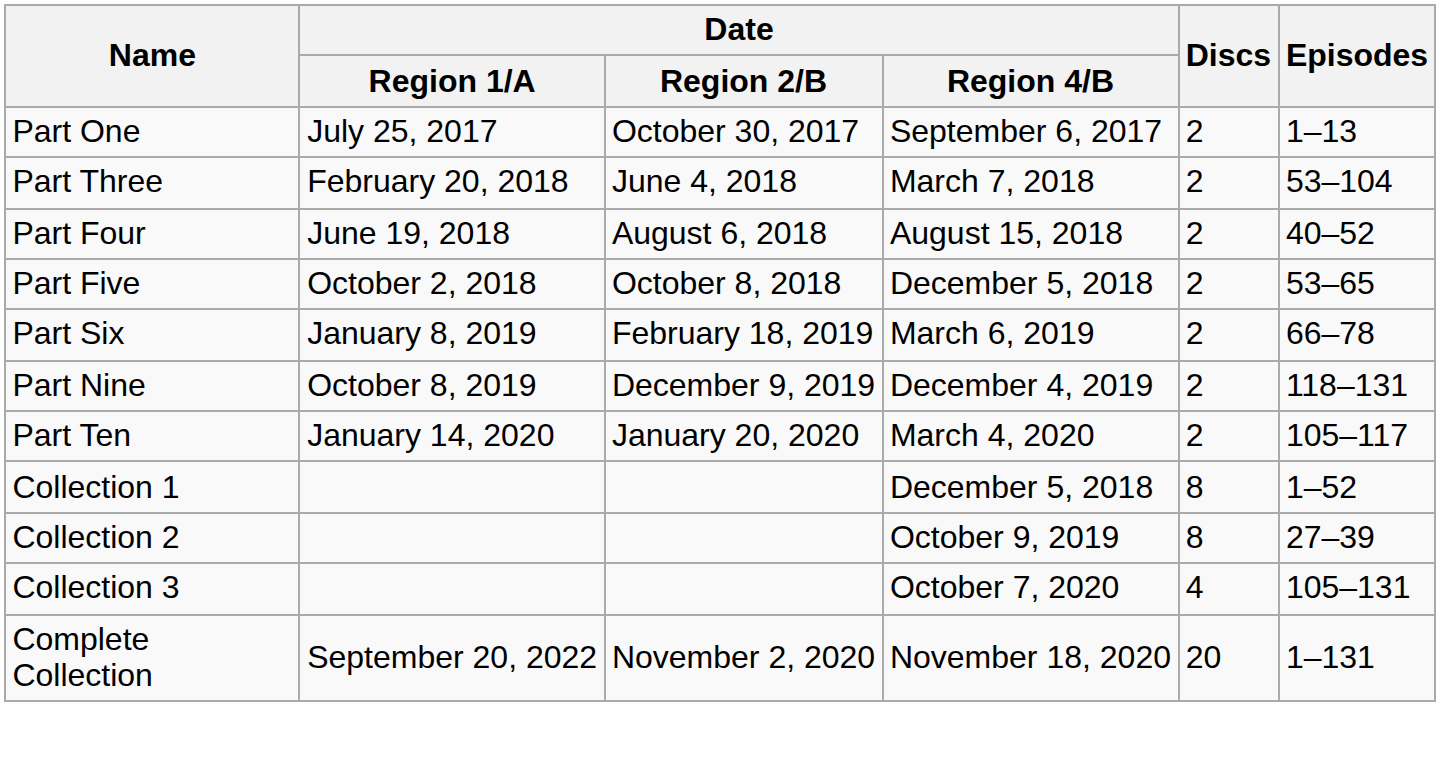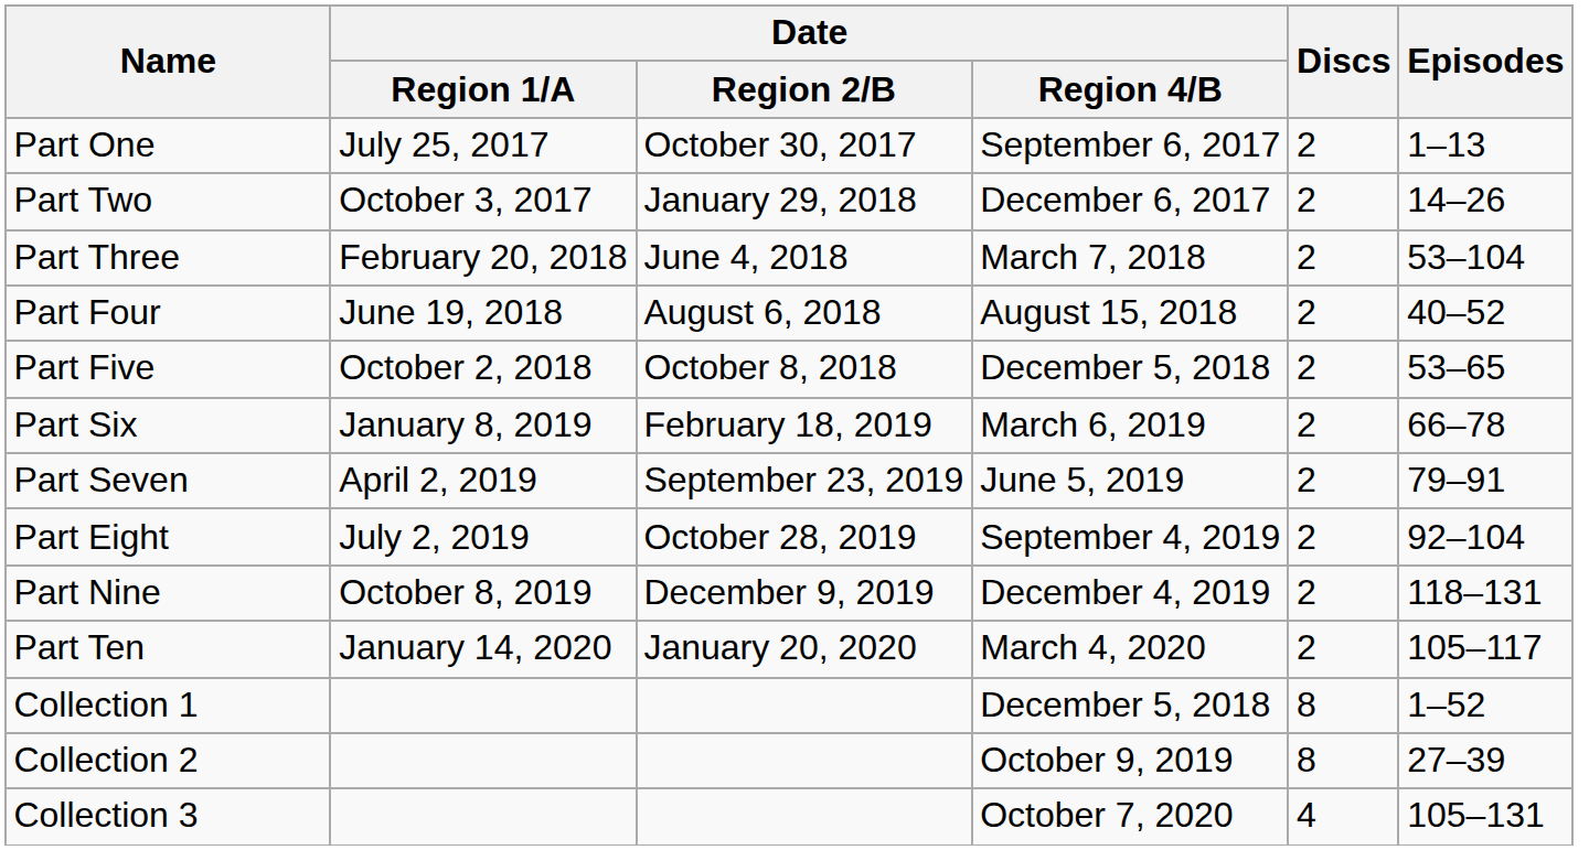+ row: Part Two | October 3, 2017 | January 29, 2018 | December 6, 2017 | 2 | 14–26
+ row: Part Seven | April 2, 2019 | September 23, 2019 | June 5, 2019 | 2 | 79–91
+ row: Part Eight | July 2, 2019 | October 28, 2019 | September 4, 2019 | 2 | 92–104
- row: Complete Collection | September 20, 2022 | November 2, 2020 | November 18, 2020 | 20 | 1–131
